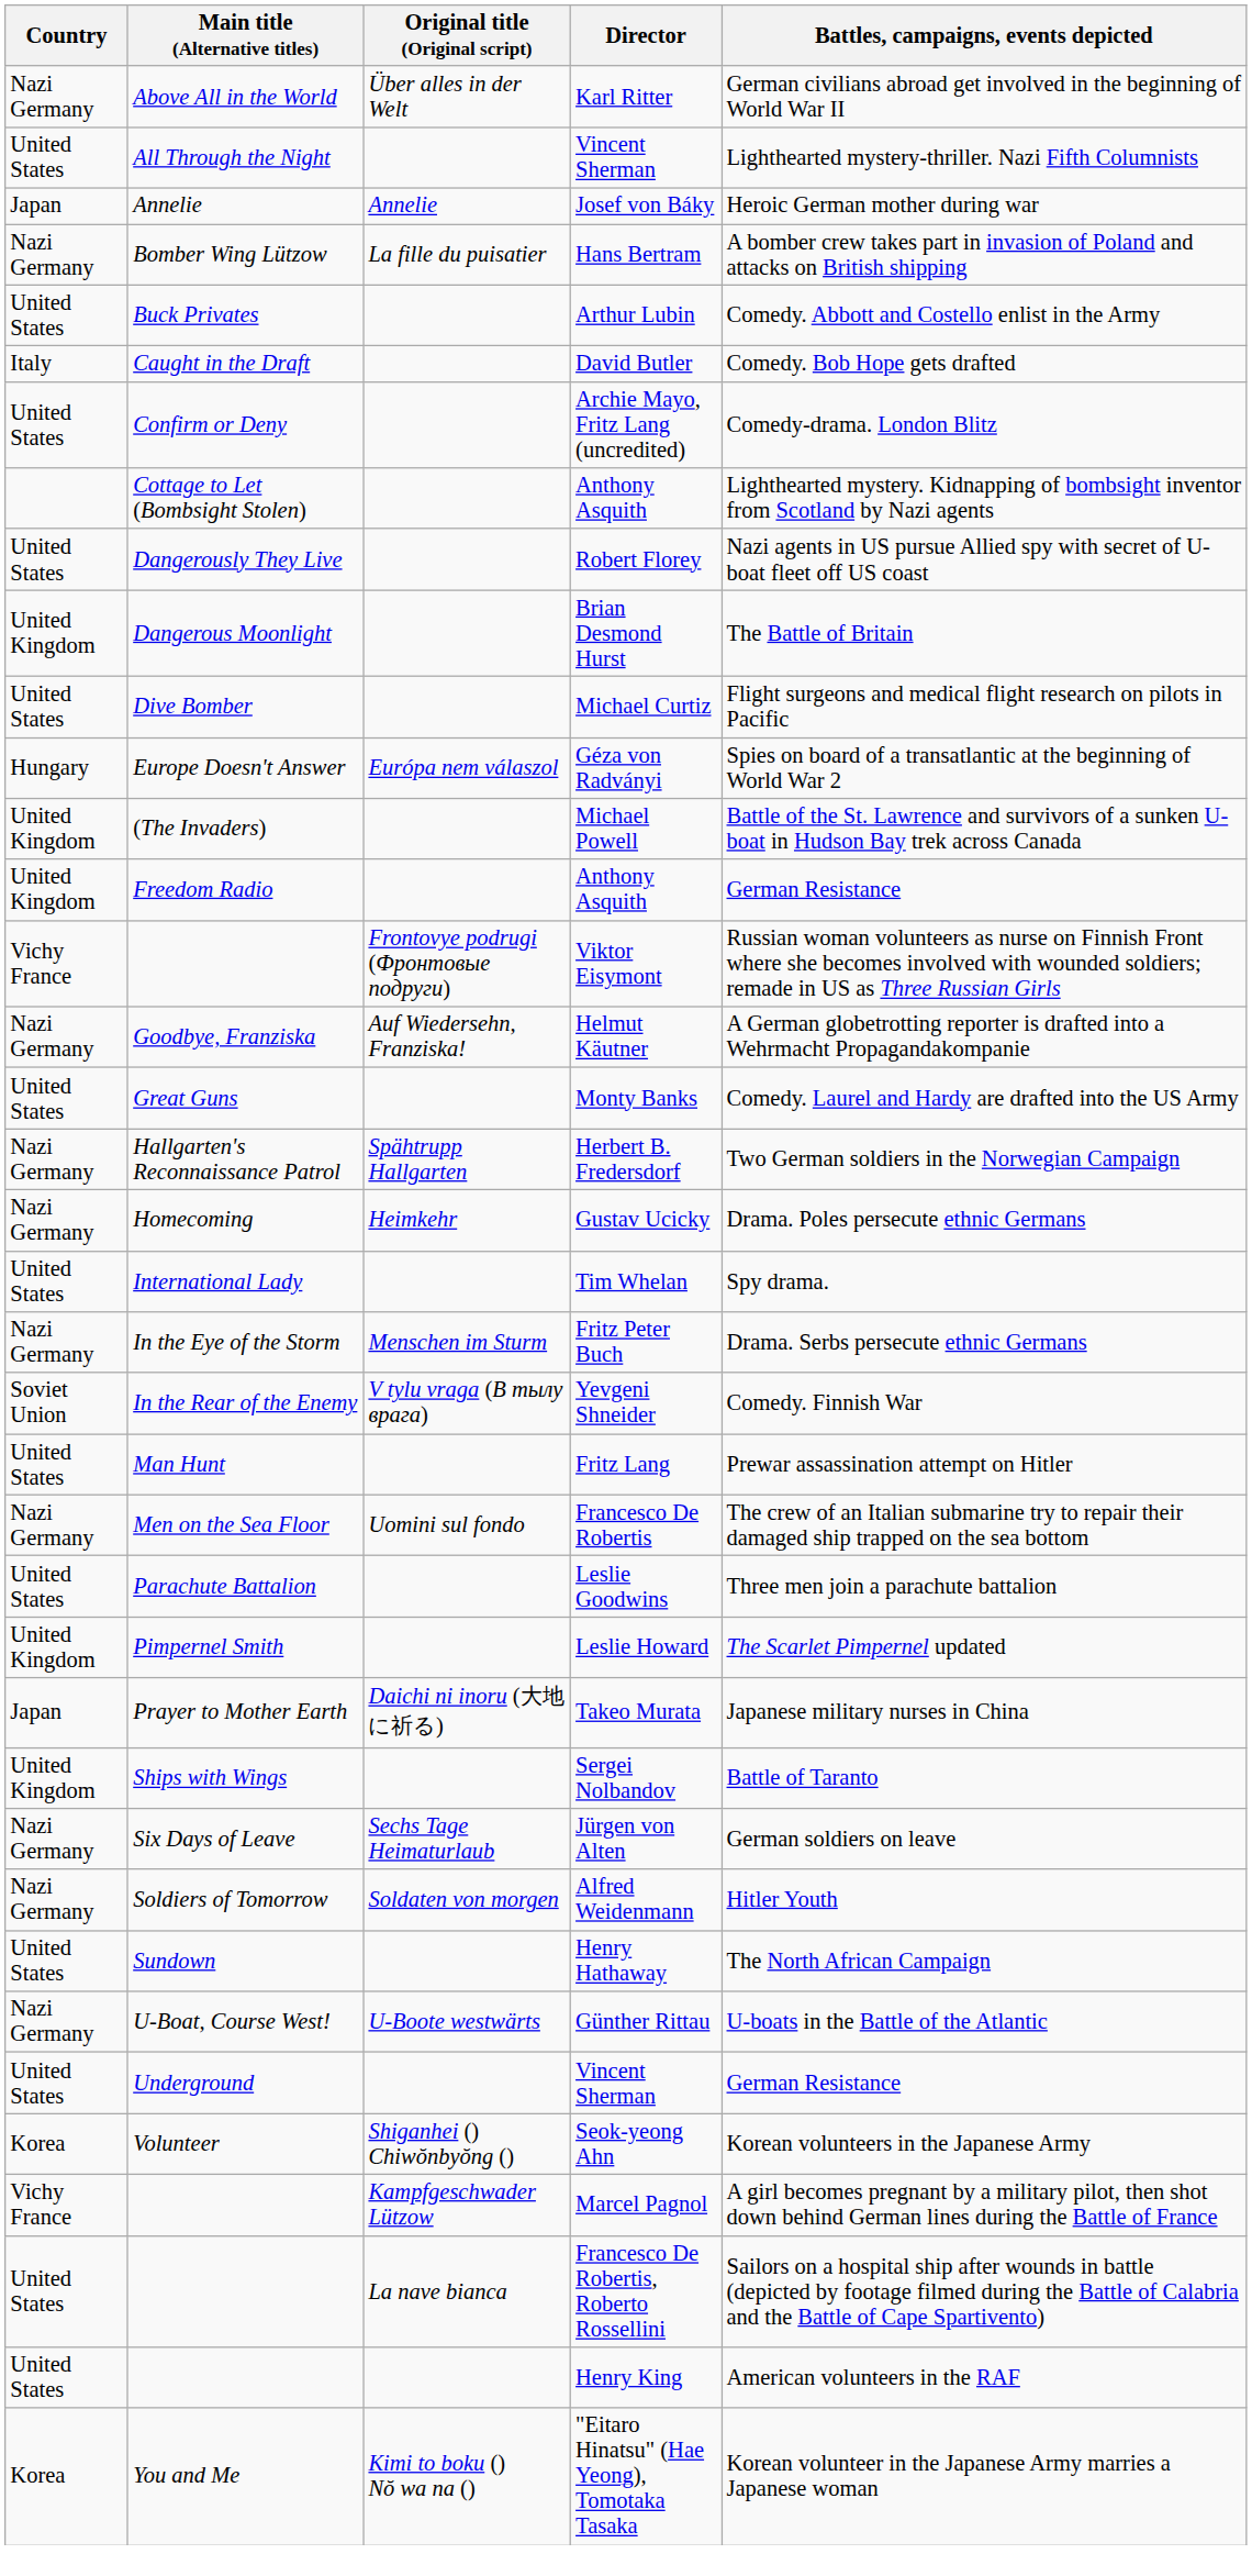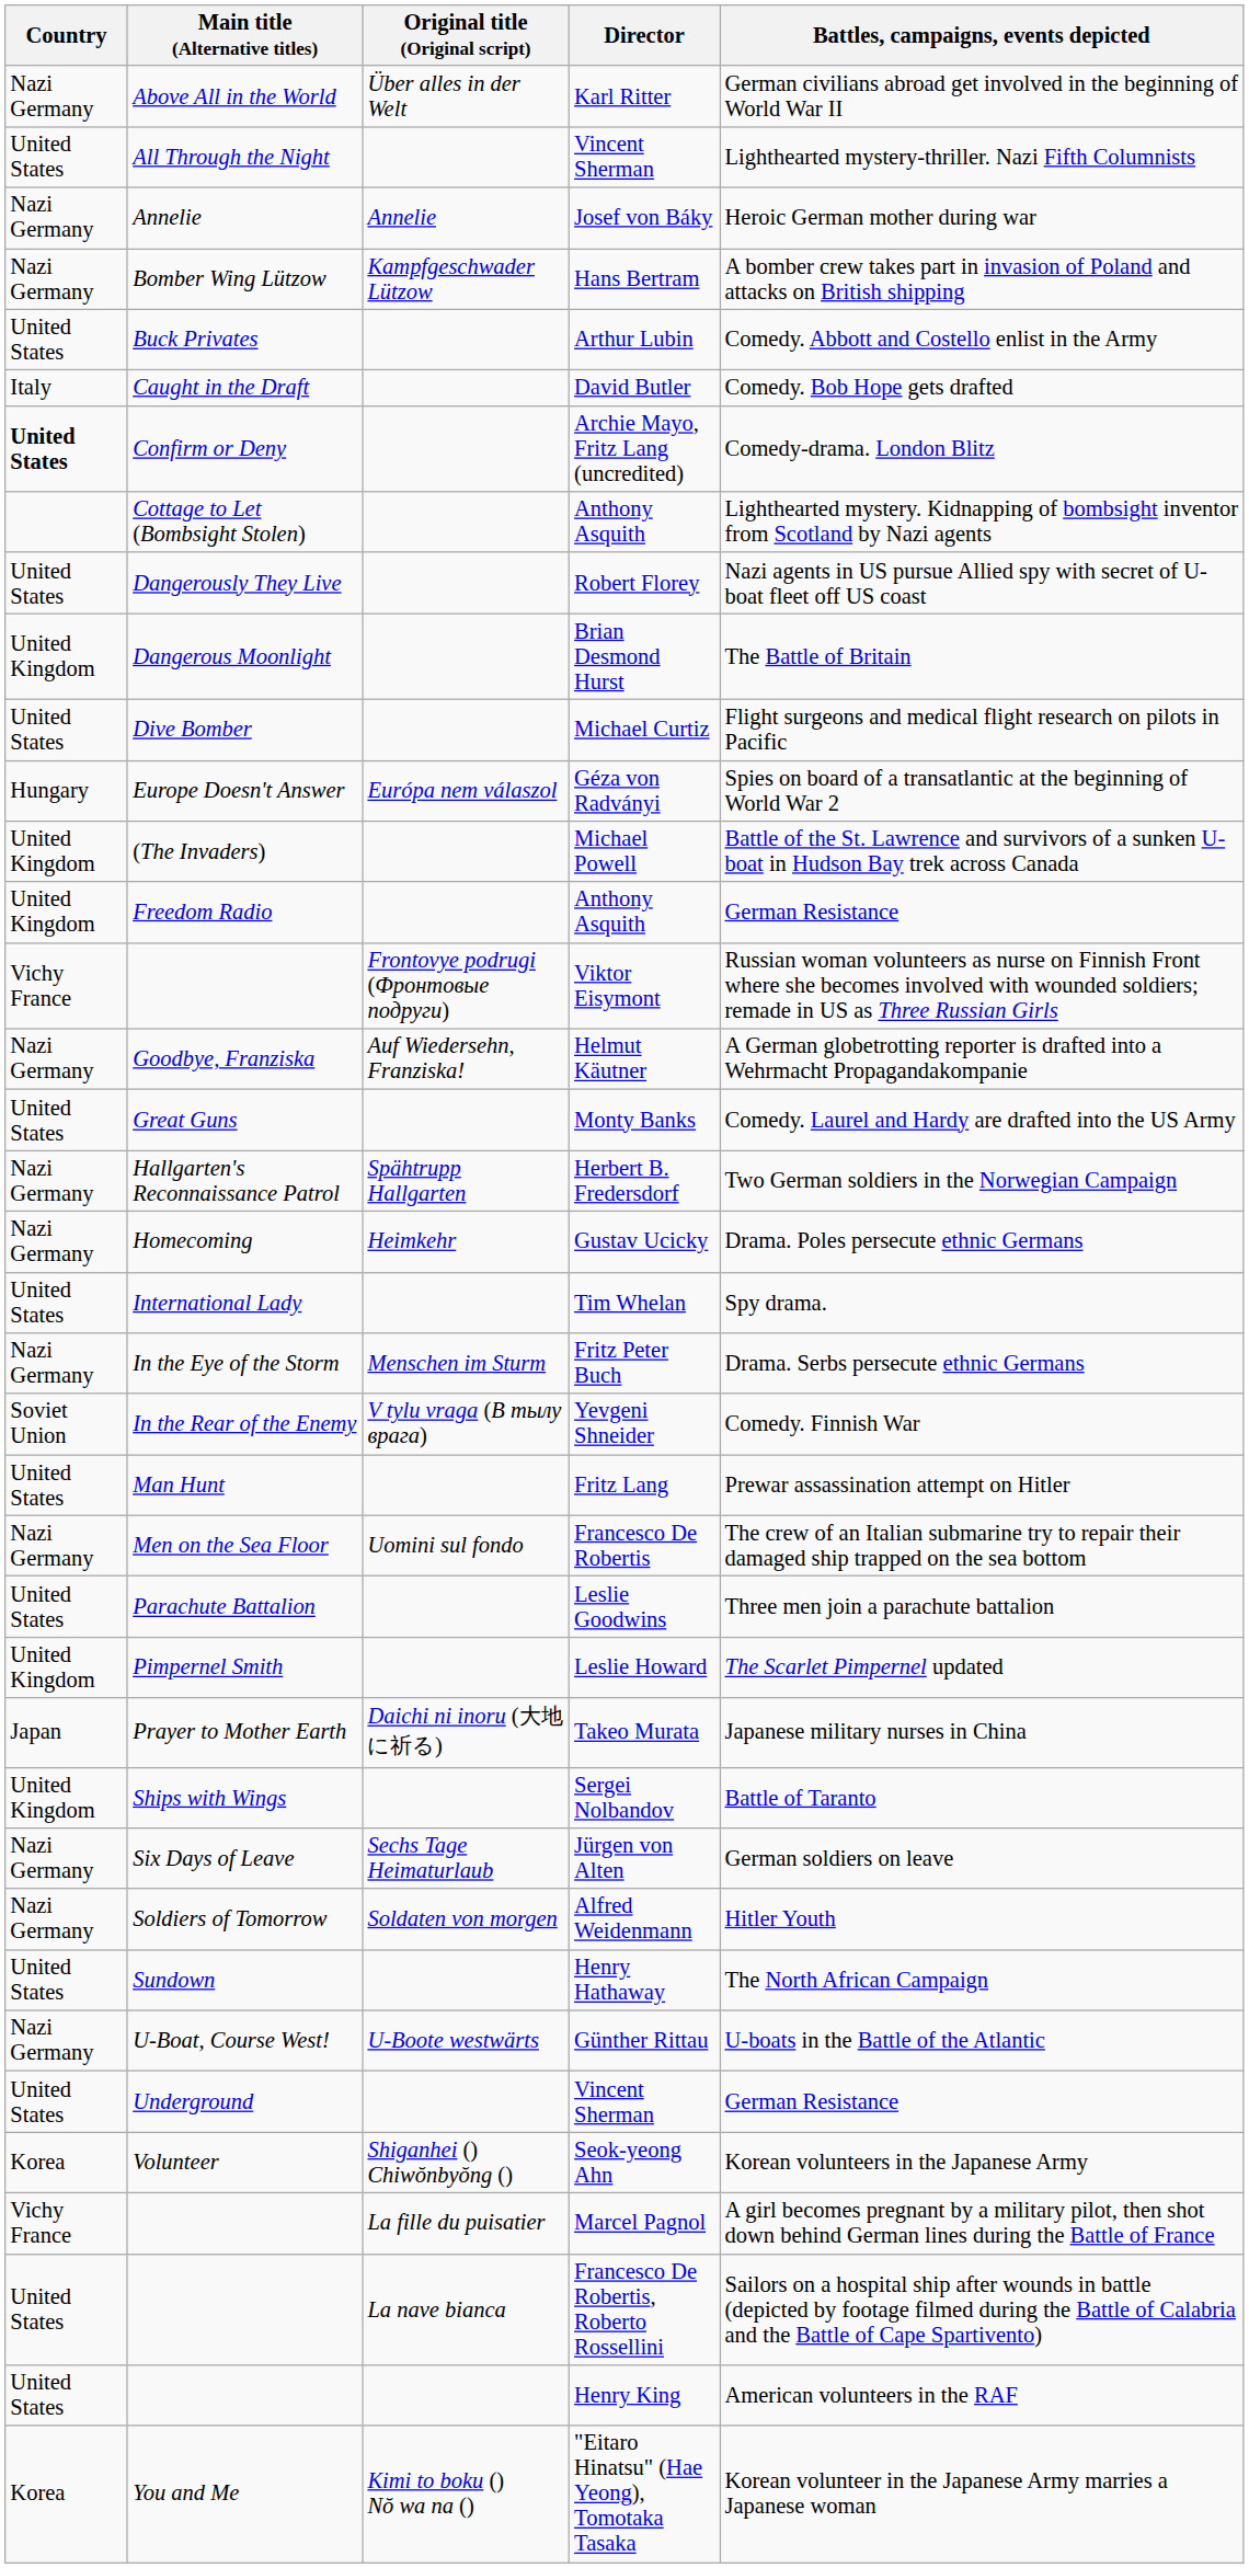Josef von Báky | Country: Japan -> Nazi Germany
Hans Bertram | Original title (Original script): La fille du puisatier -> Kampfgeschwader Lützow
Archie Mayo, Fritz Lang (uncredited) | Country: normal -> bold
Marcel Pagnol | Original title (Original script): Kampfgeschwader Lützow -> La fille du puisatier
